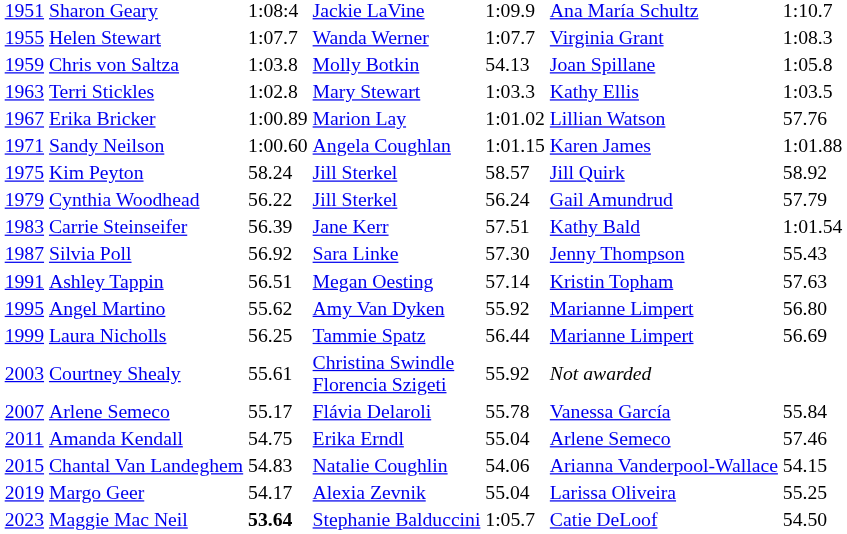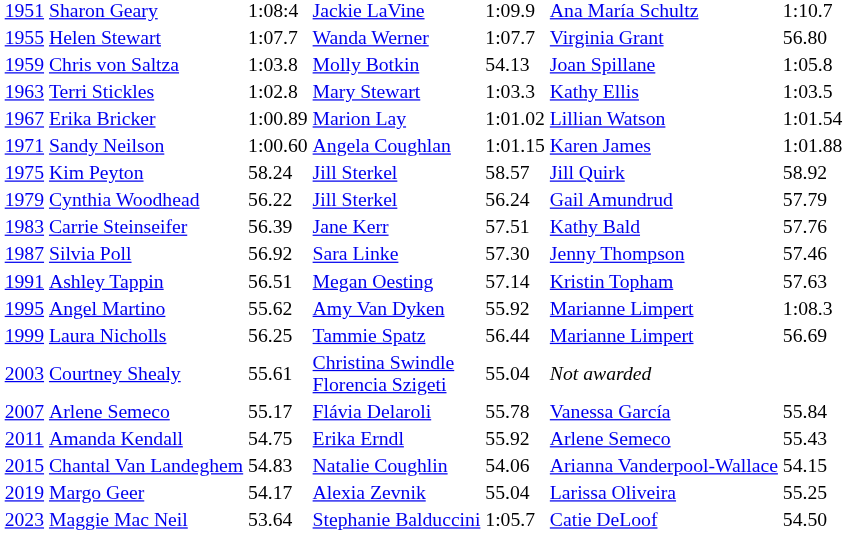Helen Stewart | column 7: 1:08.3 -> 56.80
Erika Bricker | column 7: 57.76 -> 1:01.54
Carrie Steinseifer | column 7: 1:01.54 -> 57.76
Silvia Poll | column 7: 55.43 -> 57.46
Angel Martino | column 7: 56.80 -> 1:08.3
Courtney Shealy | column 5: 55.92 -> 55.04
Amanda Kendall | column 5: 55.04 -> 55.92
Amanda Kendall | column 7: 57.46 -> 55.43
Maggie Mac Neil | column 3: bold -> normal
